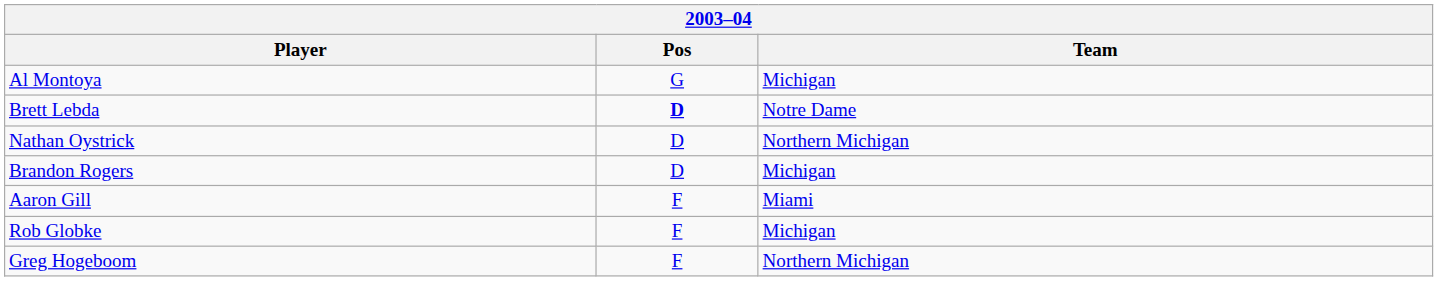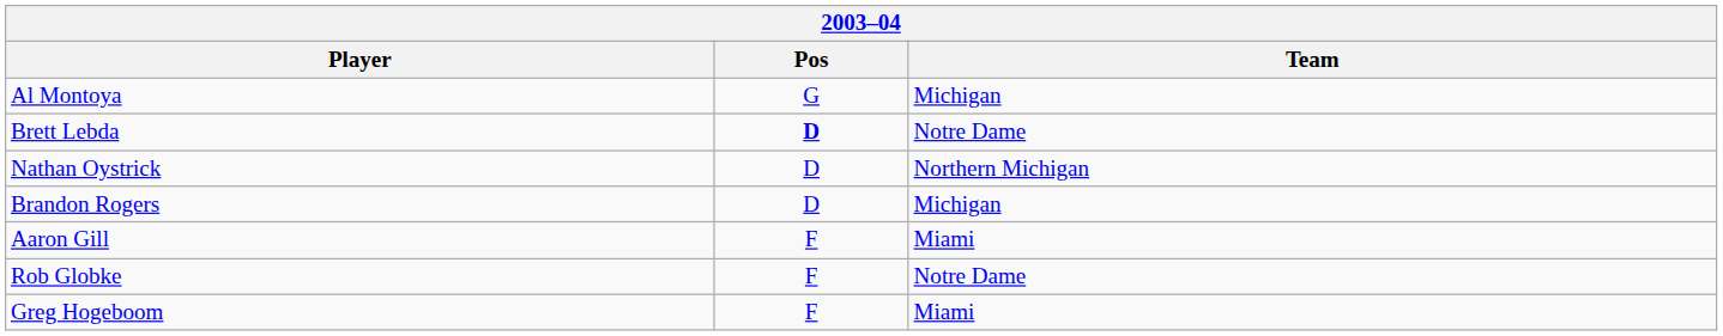Rob Globke | Team: Michigan -> Notre Dame
Greg Hogeboom | Team: Northern Michigan -> Miami
